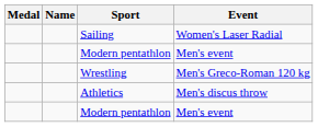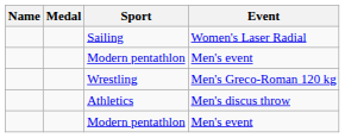columns swapped: Medal <-> Name
